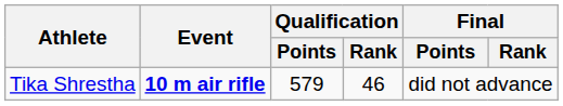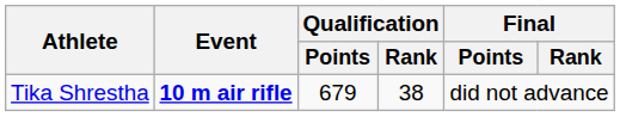Tika Shrestha | Qualification / Points: 579 -> 679
Tika Shrestha | Qualification / Rank: 46 -> 38
